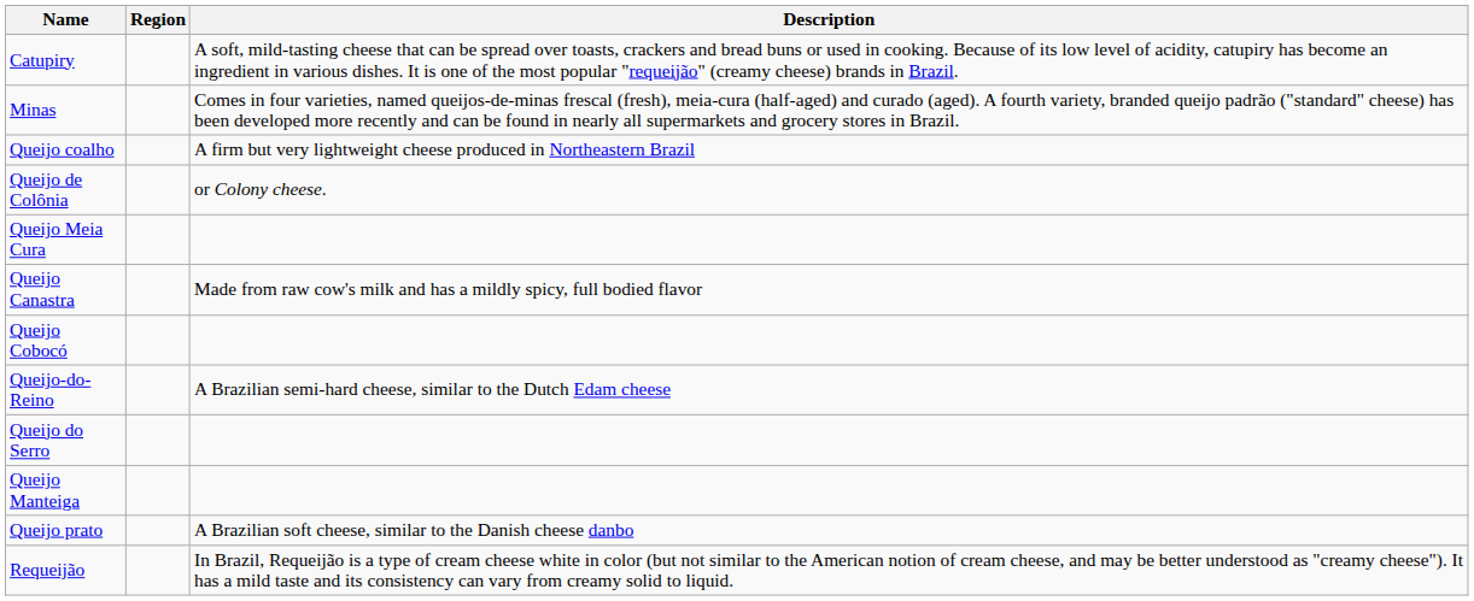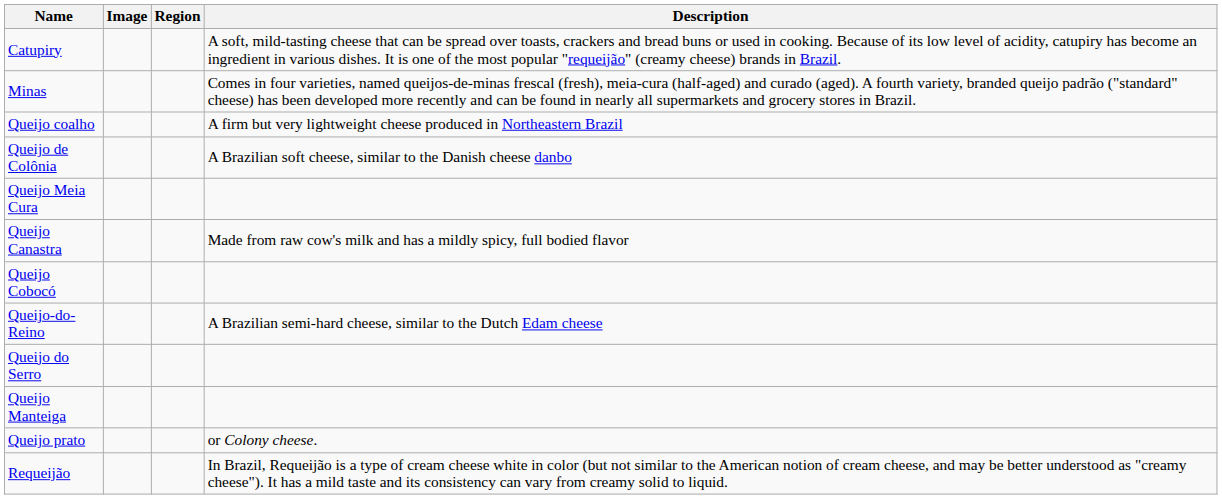+ column: Image
Queijo de Colônia | Description: or Colony cheese. -> A Brazilian soft cheese, similar to the Danish cheese danbo
Queijo prato | Description: A Brazilian soft cheese, similar to the Danish cheese danbo -> or Colony cheese.
